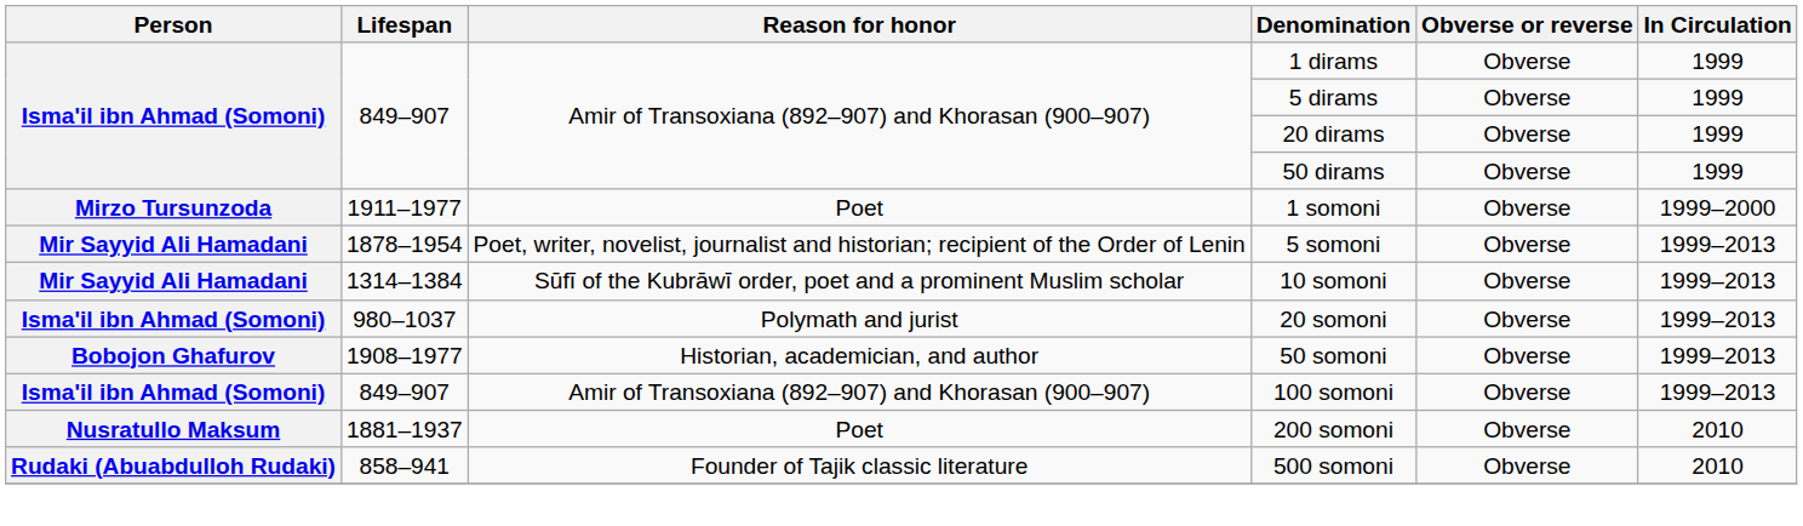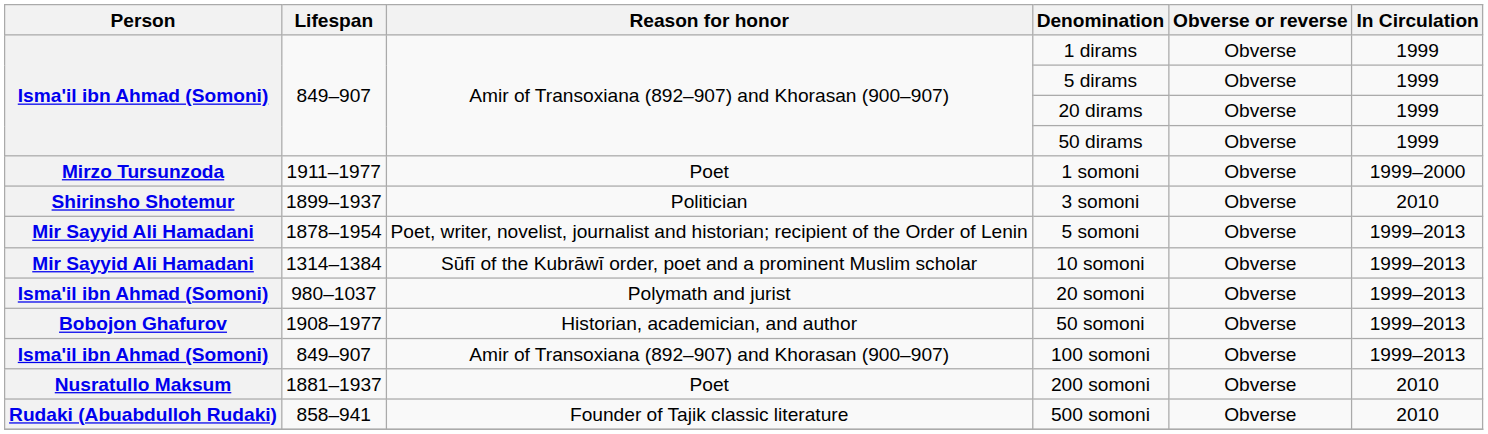+ row: Shirinsho Shotemur | 1899–1937 | Politician | 3 somoni | Obverse | 2010
